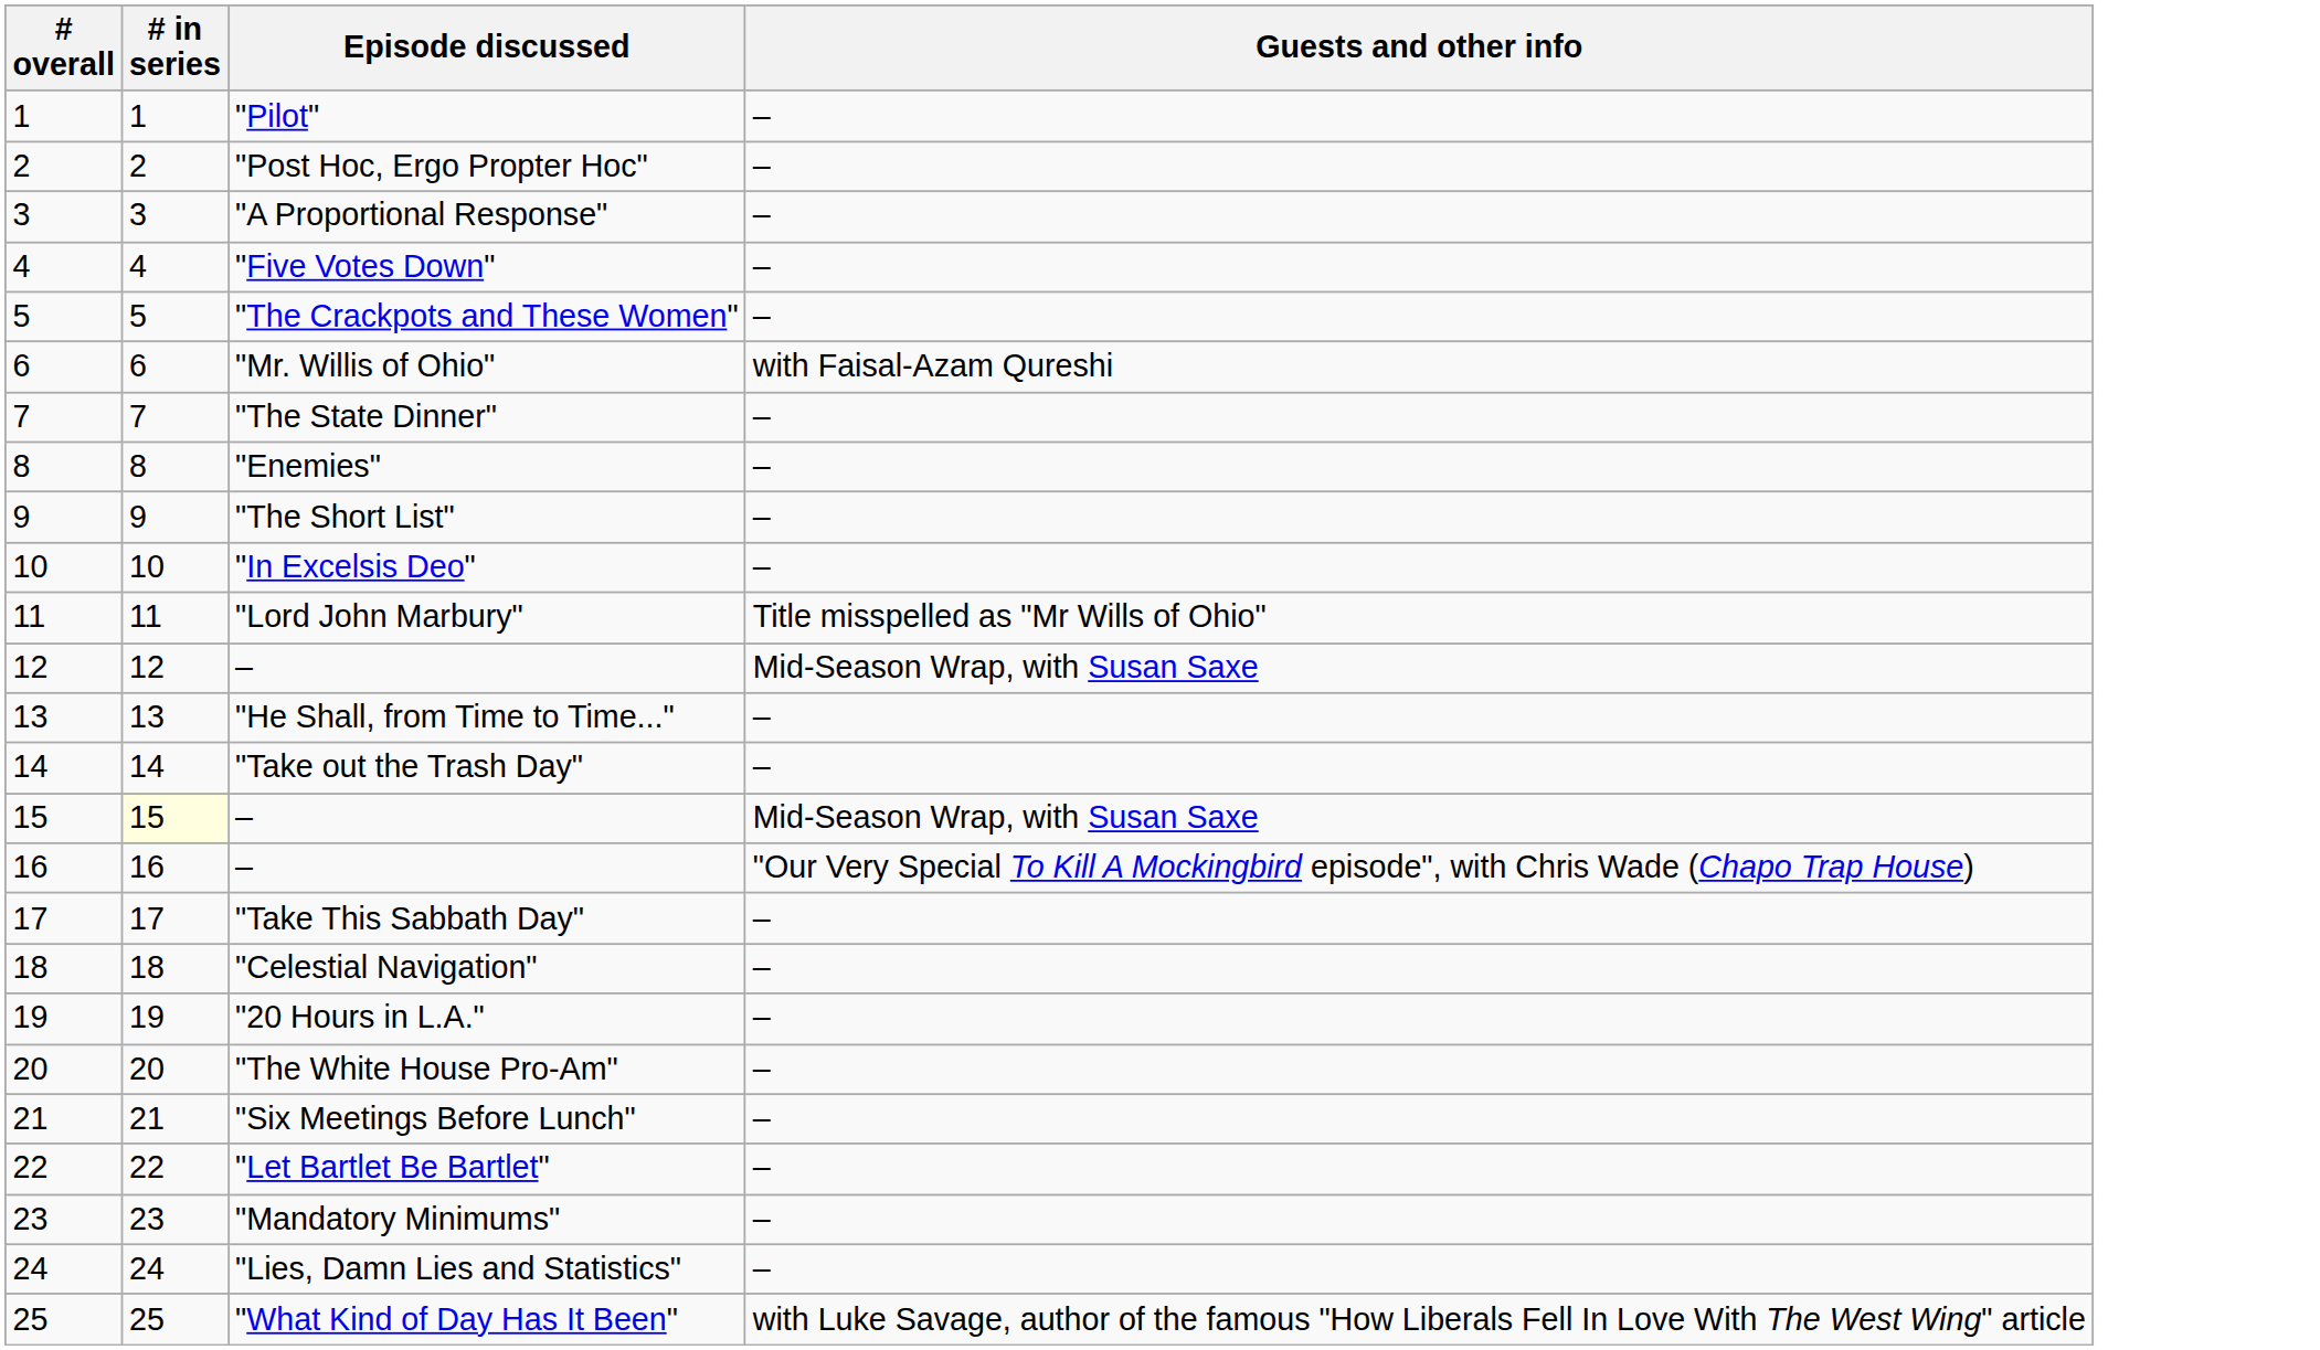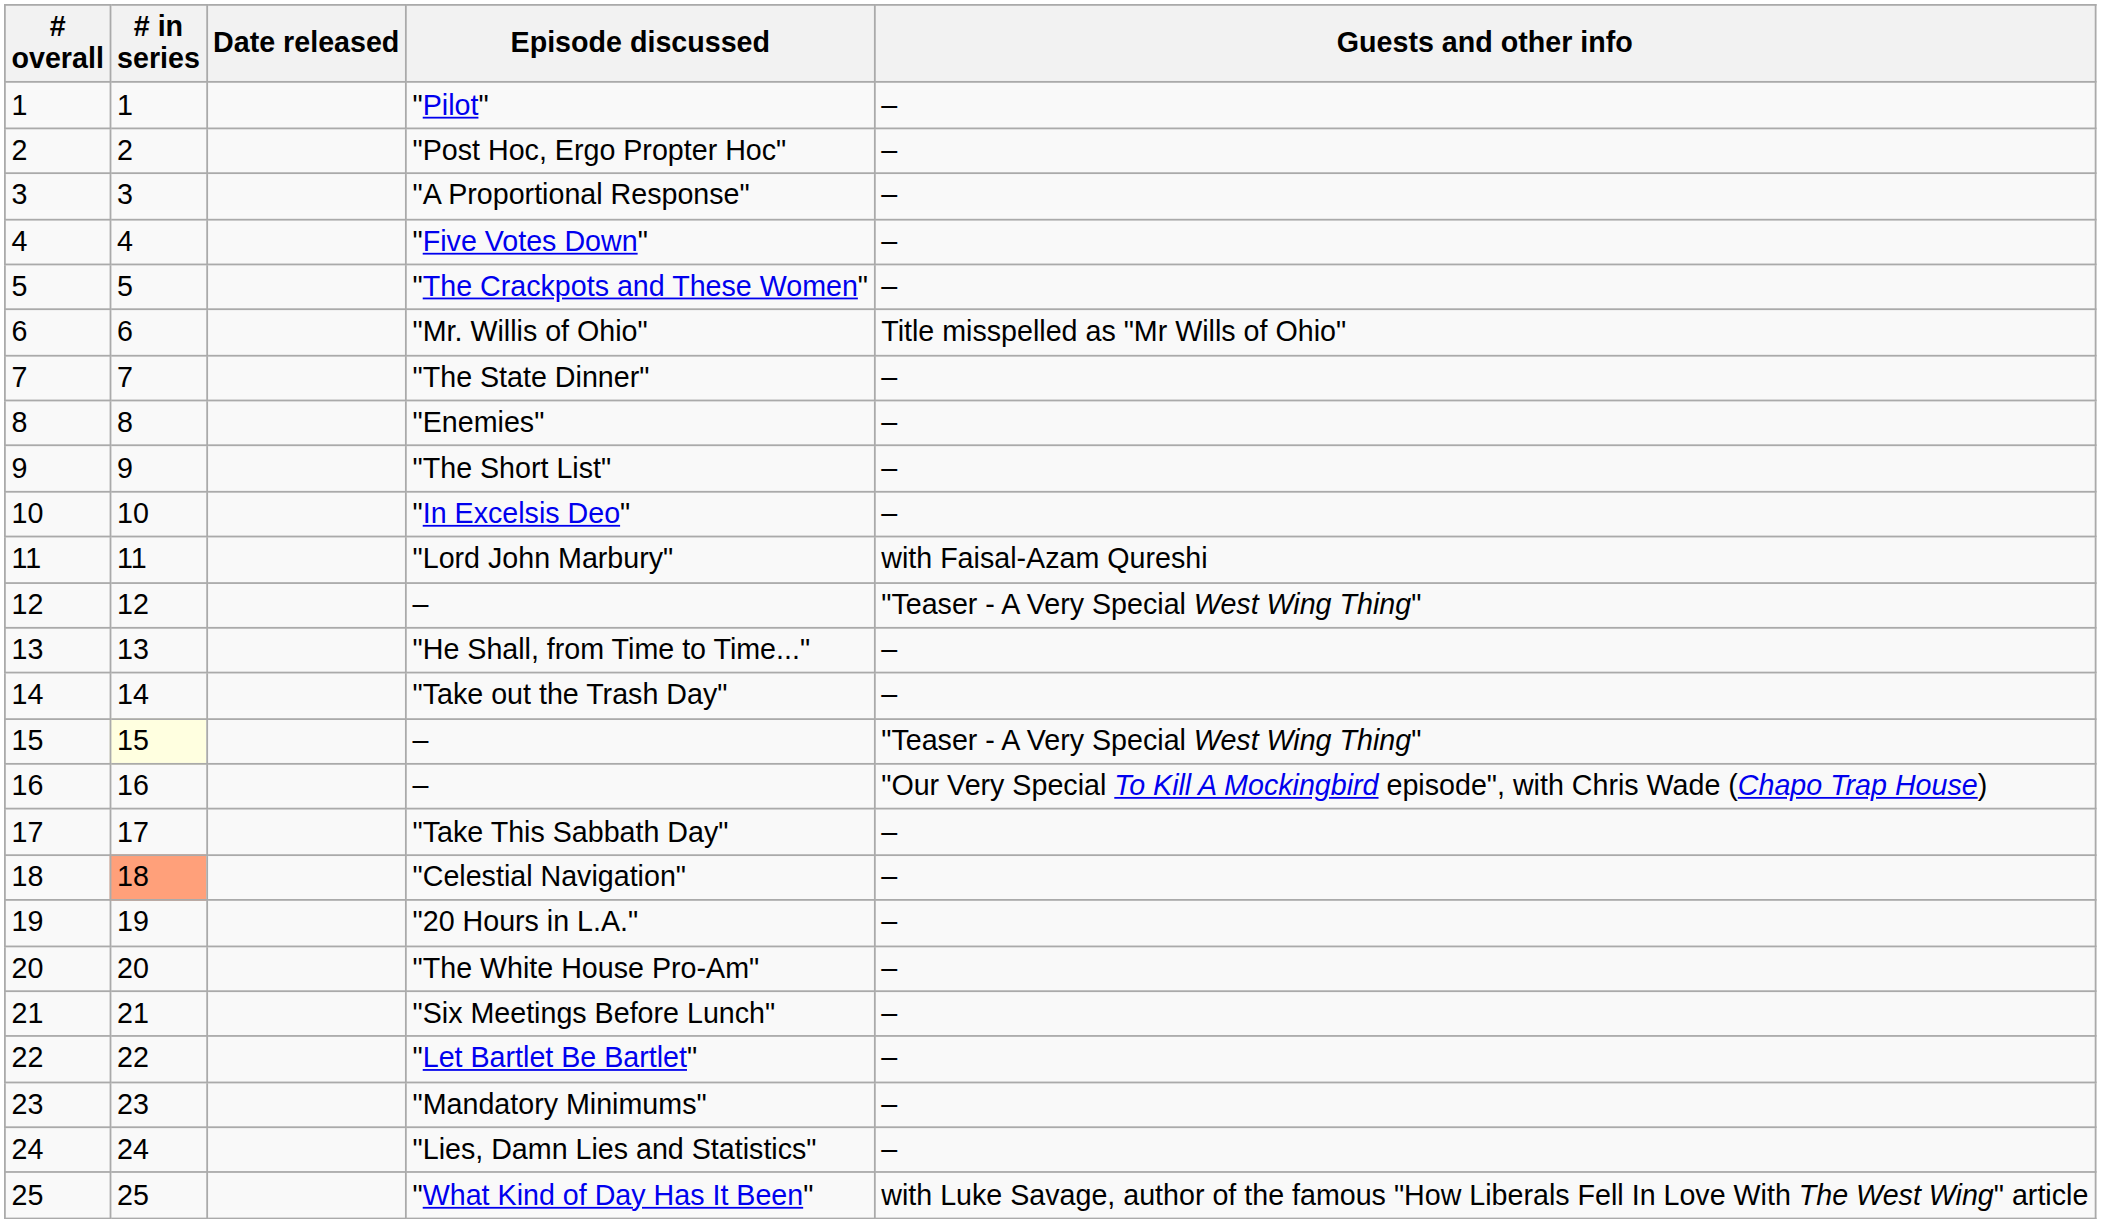+ column: Date released
"Mr. Willis of Ohio" | Guests and other info: with Faisal-Azam Qureshi -> Title misspelled as "Mr Wills of Ohio"
"Lord John Marbury" | Guests and other info: Title misspelled as "Mr Wills of Ohio" -> with Faisal-Azam Qureshi
12 / – | Guests and other info: Mid-Season Wrap, with Susan Saxe -> "Teaser - A Very Special West Wing Thing"
15 / – | Guests and other info: Mid-Season Wrap, with Susan Saxe -> "Teaser - A Very Special West Wing Thing"
"Celestial Navigation" | # in series: no background -> lightsalmon background
